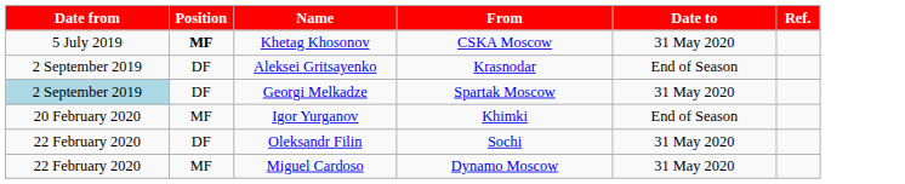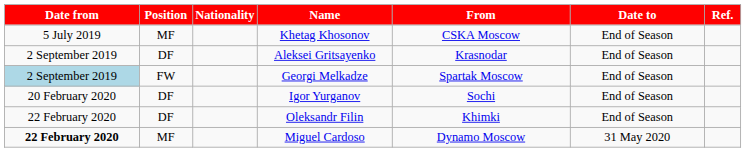+ column: Nationality
Khetag Khosonov | Position: bold -> normal
Khetag Khosonov | Date to: 31 May 2020 -> End of Season
Georgi Melkadze | Position: DF -> FW
Georgi Melkadze | Date to: 31 May 2020 -> End of Season
Igor Yurganov | Position: MF -> DF
Igor Yurganov | From: Khimki -> Sochi
Oleksandr Filin | From: Sochi -> Khimki
Oleksandr Filin | Date to: 31 May 2020 -> End of Season
Miguel Cardoso | Date from: normal -> bold
